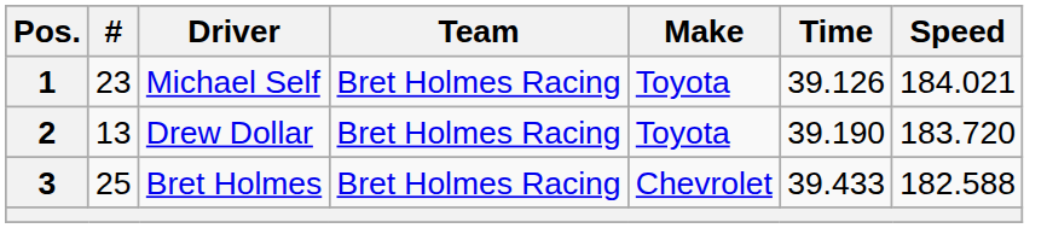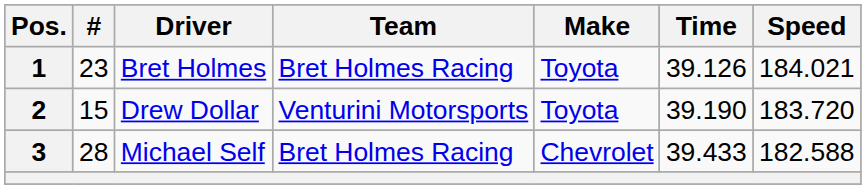1 | Driver: Michael Self -> Bret Holmes
2 | #: 13 -> 15
2 | Team: Bret Holmes Racing -> Venturini Motorsports
3 | #: 25 -> 28
3 | Driver: Bret Holmes -> Michael Self
